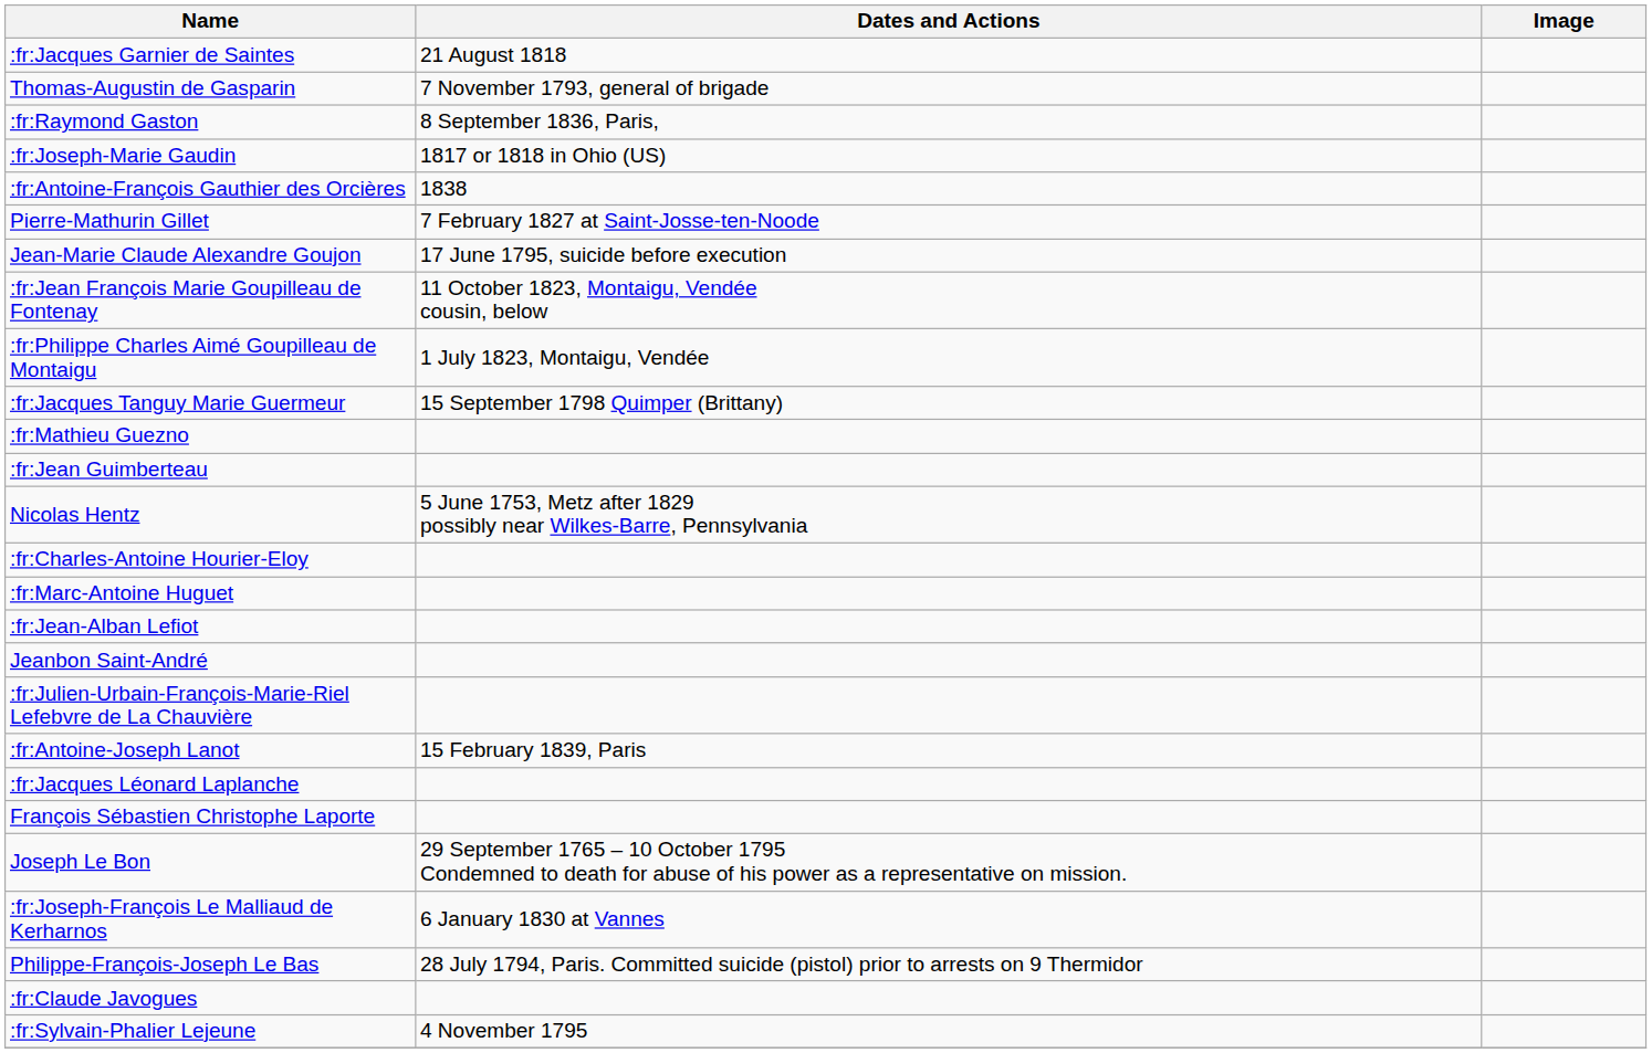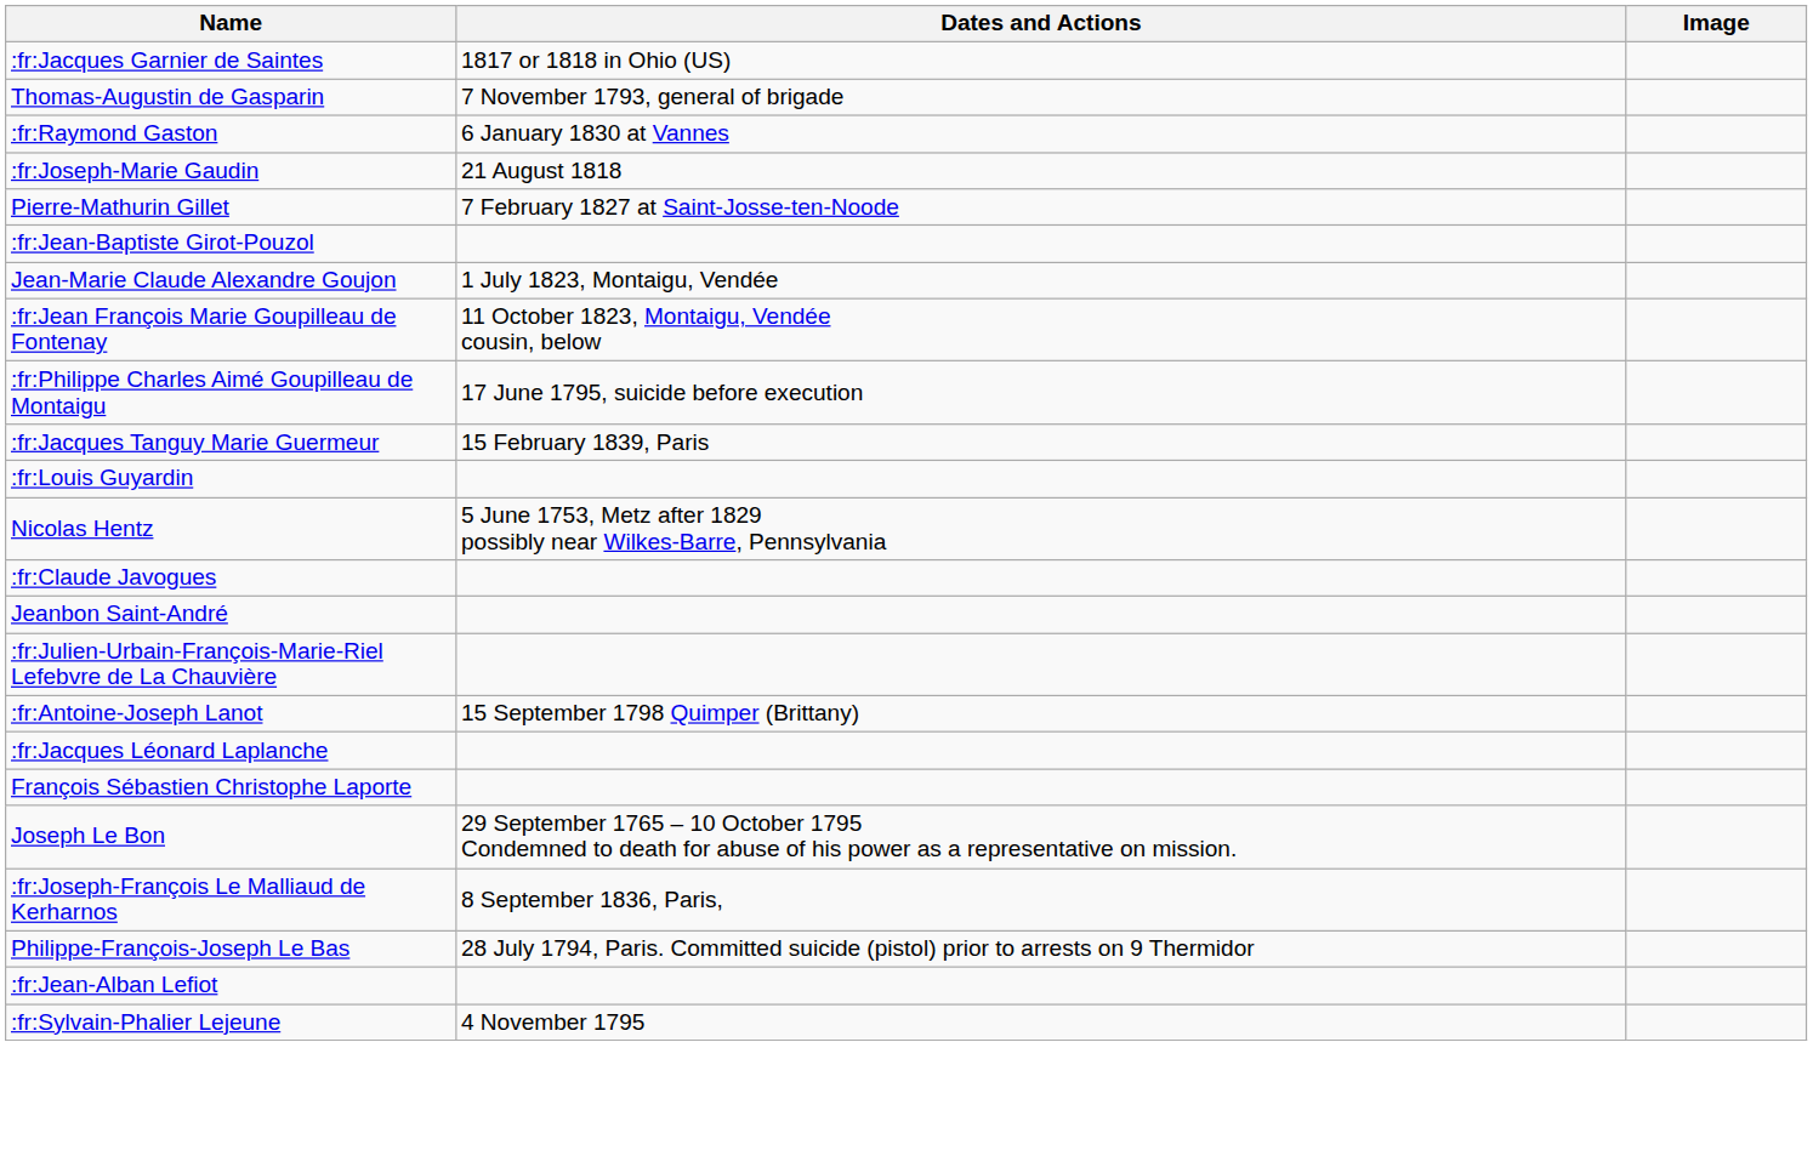:fr:Jacques Garnier de Saintes | Dates and Actions: 21 August 1818 -> 1817 or 1818 in Ohio (US)
:fr:Raymond Gaston | Dates and Actions: 8 September 1836, Paris, -> 6 January 1830 at Vannes
:fr:Joseph-Marie Gaudin | Dates and Actions: 1817 or 1818 in Ohio (US) -> 21 August 1818
- row: :fr:Antoine-François Gauthier des Orcières | 1838
+ row: :fr:Jean-Baptiste Girot-Pouzol
Jean-Marie Claude Alexandre Goujon | Dates and Actions: 17 June 1795, suicide before execution -> 1 July 1823, Montaigu, Vendée
:fr:Philippe Charles Aimé Goupilleau de Montaigu | Dates and Actions: 1 July 1823, Montaigu, Vendée -> 17 June 1795, suicide before execution
:fr:Jacques Tanguy Marie Guermeur | Dates and Actions: 15 September 1798 Quimper (Brittany) -> 15 February 1839, Paris
- row: :fr:Mathieu Guezno
- row: :fr:Jean Guimberteau
+ row: :fr:Louis Guyardin
- row: :fr:Charles-Antoine Hourier-Eloy
- row: :fr:Marc-Antoine Huguet
rows swapped: :fr:Claude Javogues <-> :fr:Jean-Alban Lefiot
:fr:Antoine-Joseph Lanot | Dates and Actions: 15 February 1839, Paris -> 15 September 1798 Quimper (Brittany)
:fr:Joseph-François Le Malliaud de Kerharnos | Dates and Actions: 6 January 1830 at Vannes -> 8 September 1836, Paris,
